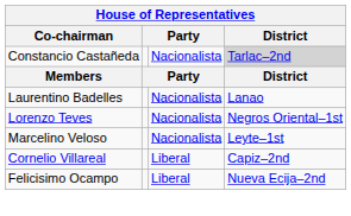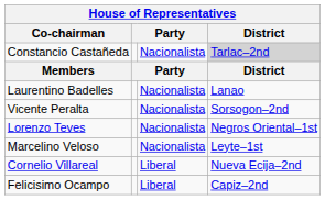+ row: Vicente Peralta | Nacionalista | Sorsogon–2nd
Cornelio Villareal | District: Capiz–2nd -> Nueva Ecija–2nd
Felicisimo Ocampo | District: Nueva Ecija–2nd -> Capiz–2nd
